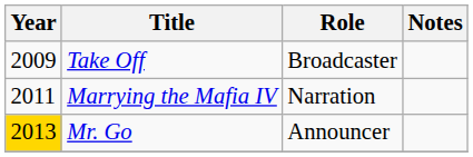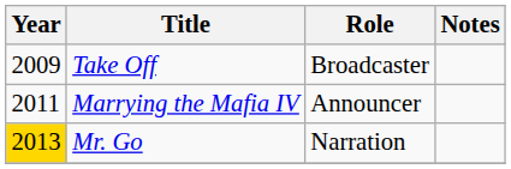Marrying the Mafia IV | Role: Narration -> Announcer
Mr. Go | Role: Announcer -> Narration
